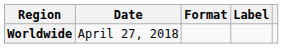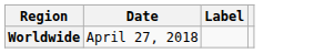- column: Format
